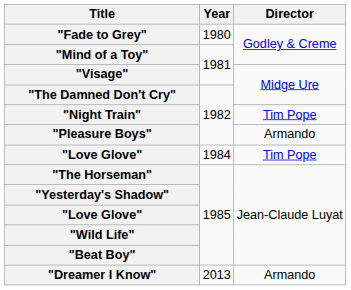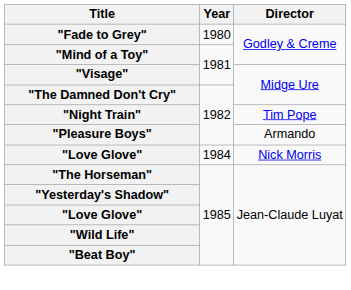"Love Glove" / 1984 | Director: Tim Pope -> Nick Morris
- row: "Dreamer I Know" | 2013 | Armando
